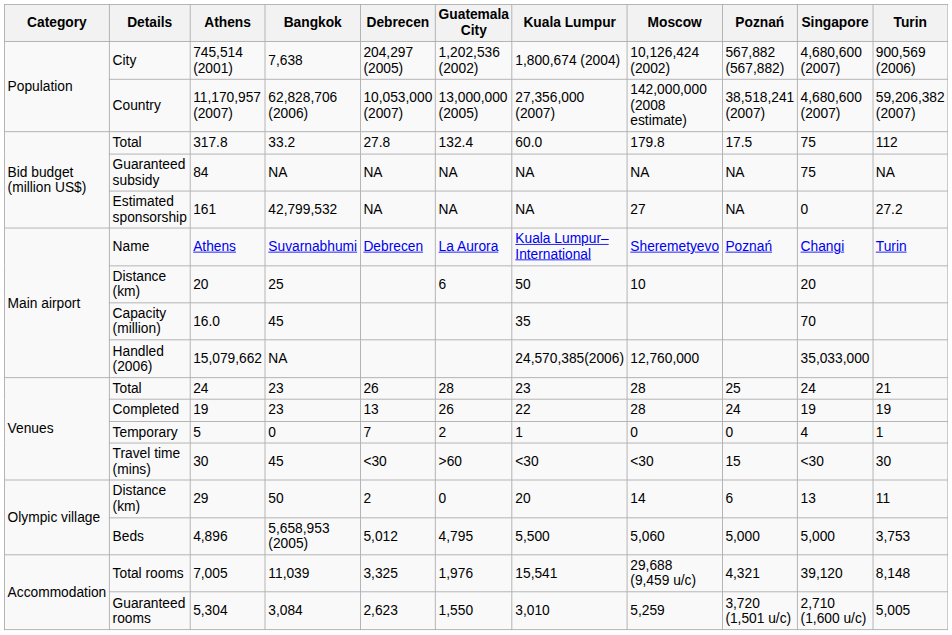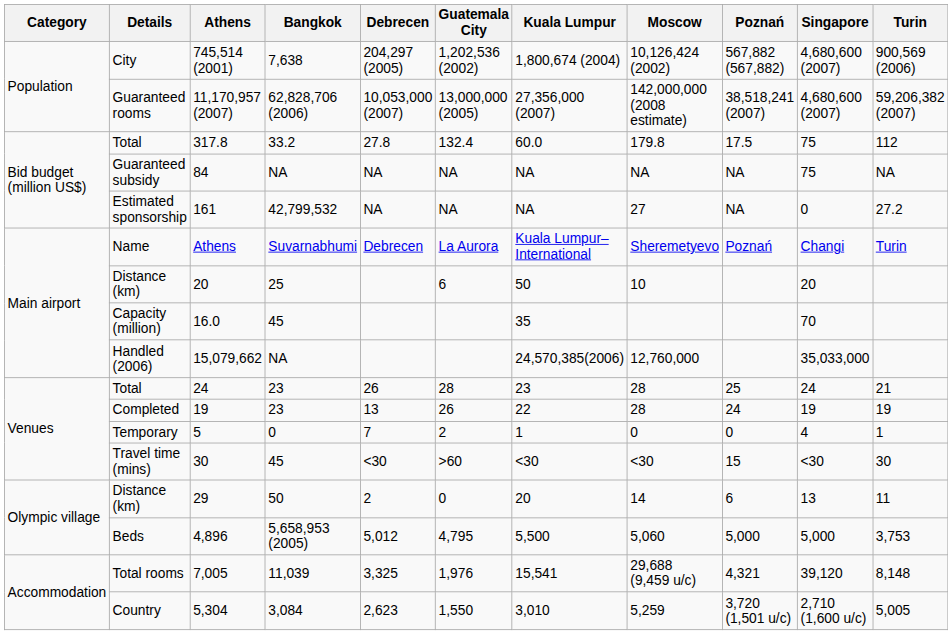11,170,957 (2007) | Details: Country -> Guaranteed rooms
5,304 | Details: Guaranteed rooms -> Country
